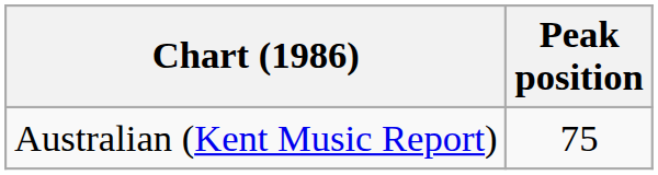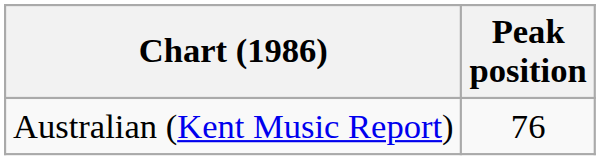Australian (Kent Music Report) | Peak position: 75 -> 76
